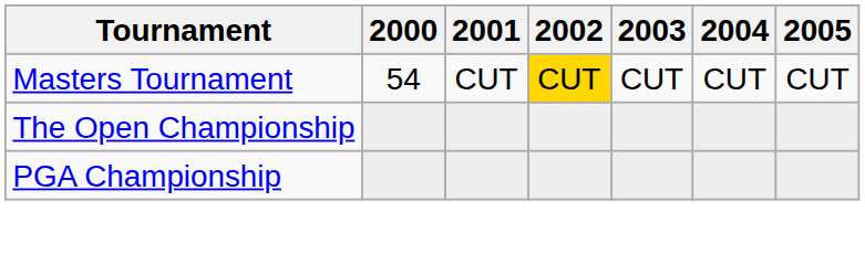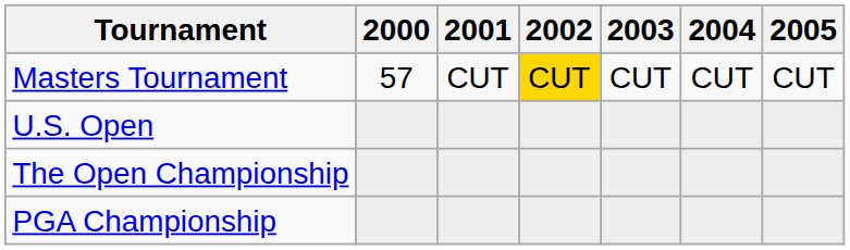Masters Tournament | 2000: 54 -> 57
+ row: U.S. Open
